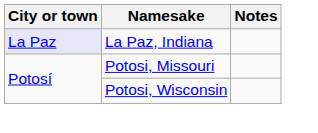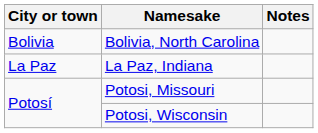+ row: Bolivia | Bolivia, North Carolina
La Paz, Indiana | City or town: lavender background -> no background
